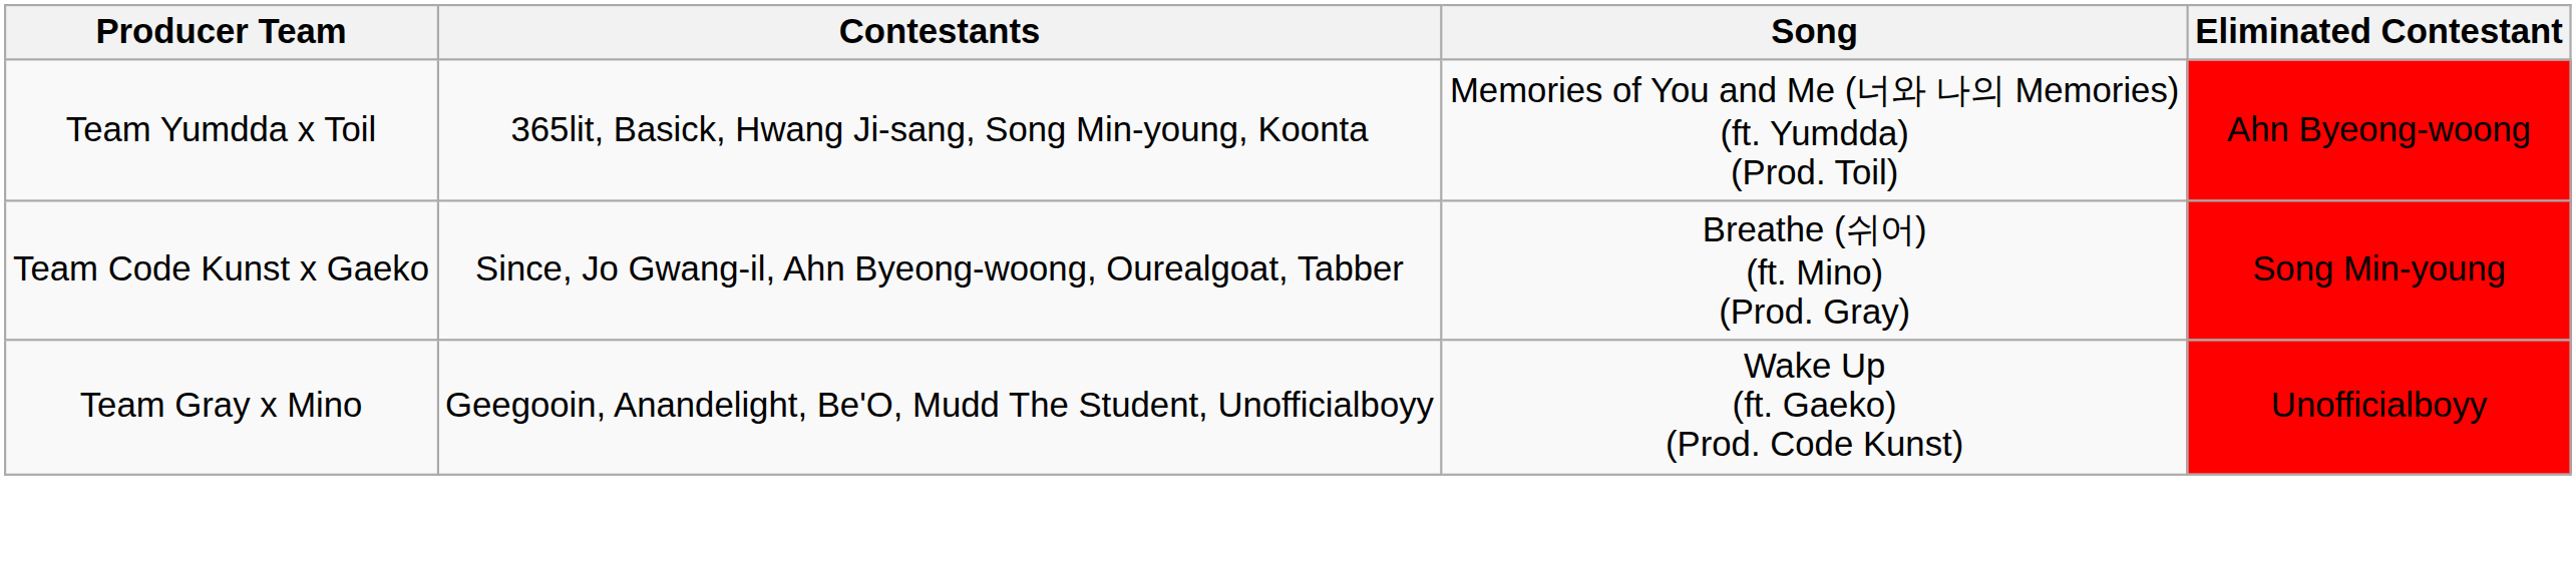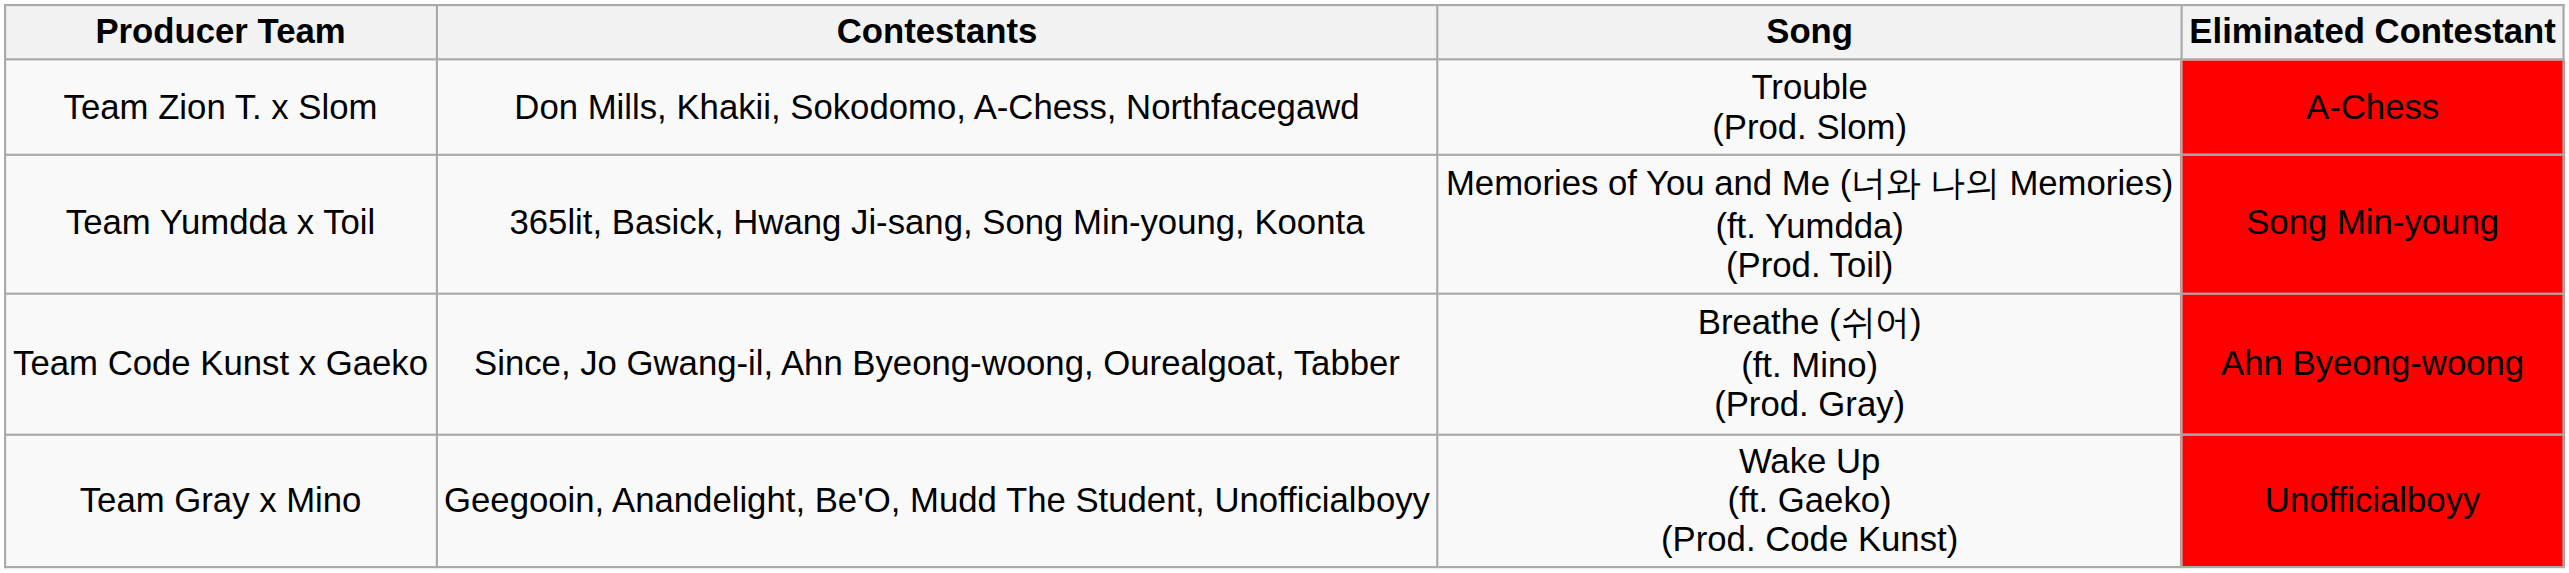+ row: Team Zion T. x Slom | Don Mills, Khakii, Sokodomo, A-Chess, Northfacegawd | Trouble (Prod. Slom) | A-Chess
Team Yumdda x Toil | Eliminated Contestant: Ahn Byeong-woong -> Song Min-young
Team Code Kunst x Gaeko | Eliminated Contestant: Song Min-young -> Ahn Byeong-woong
